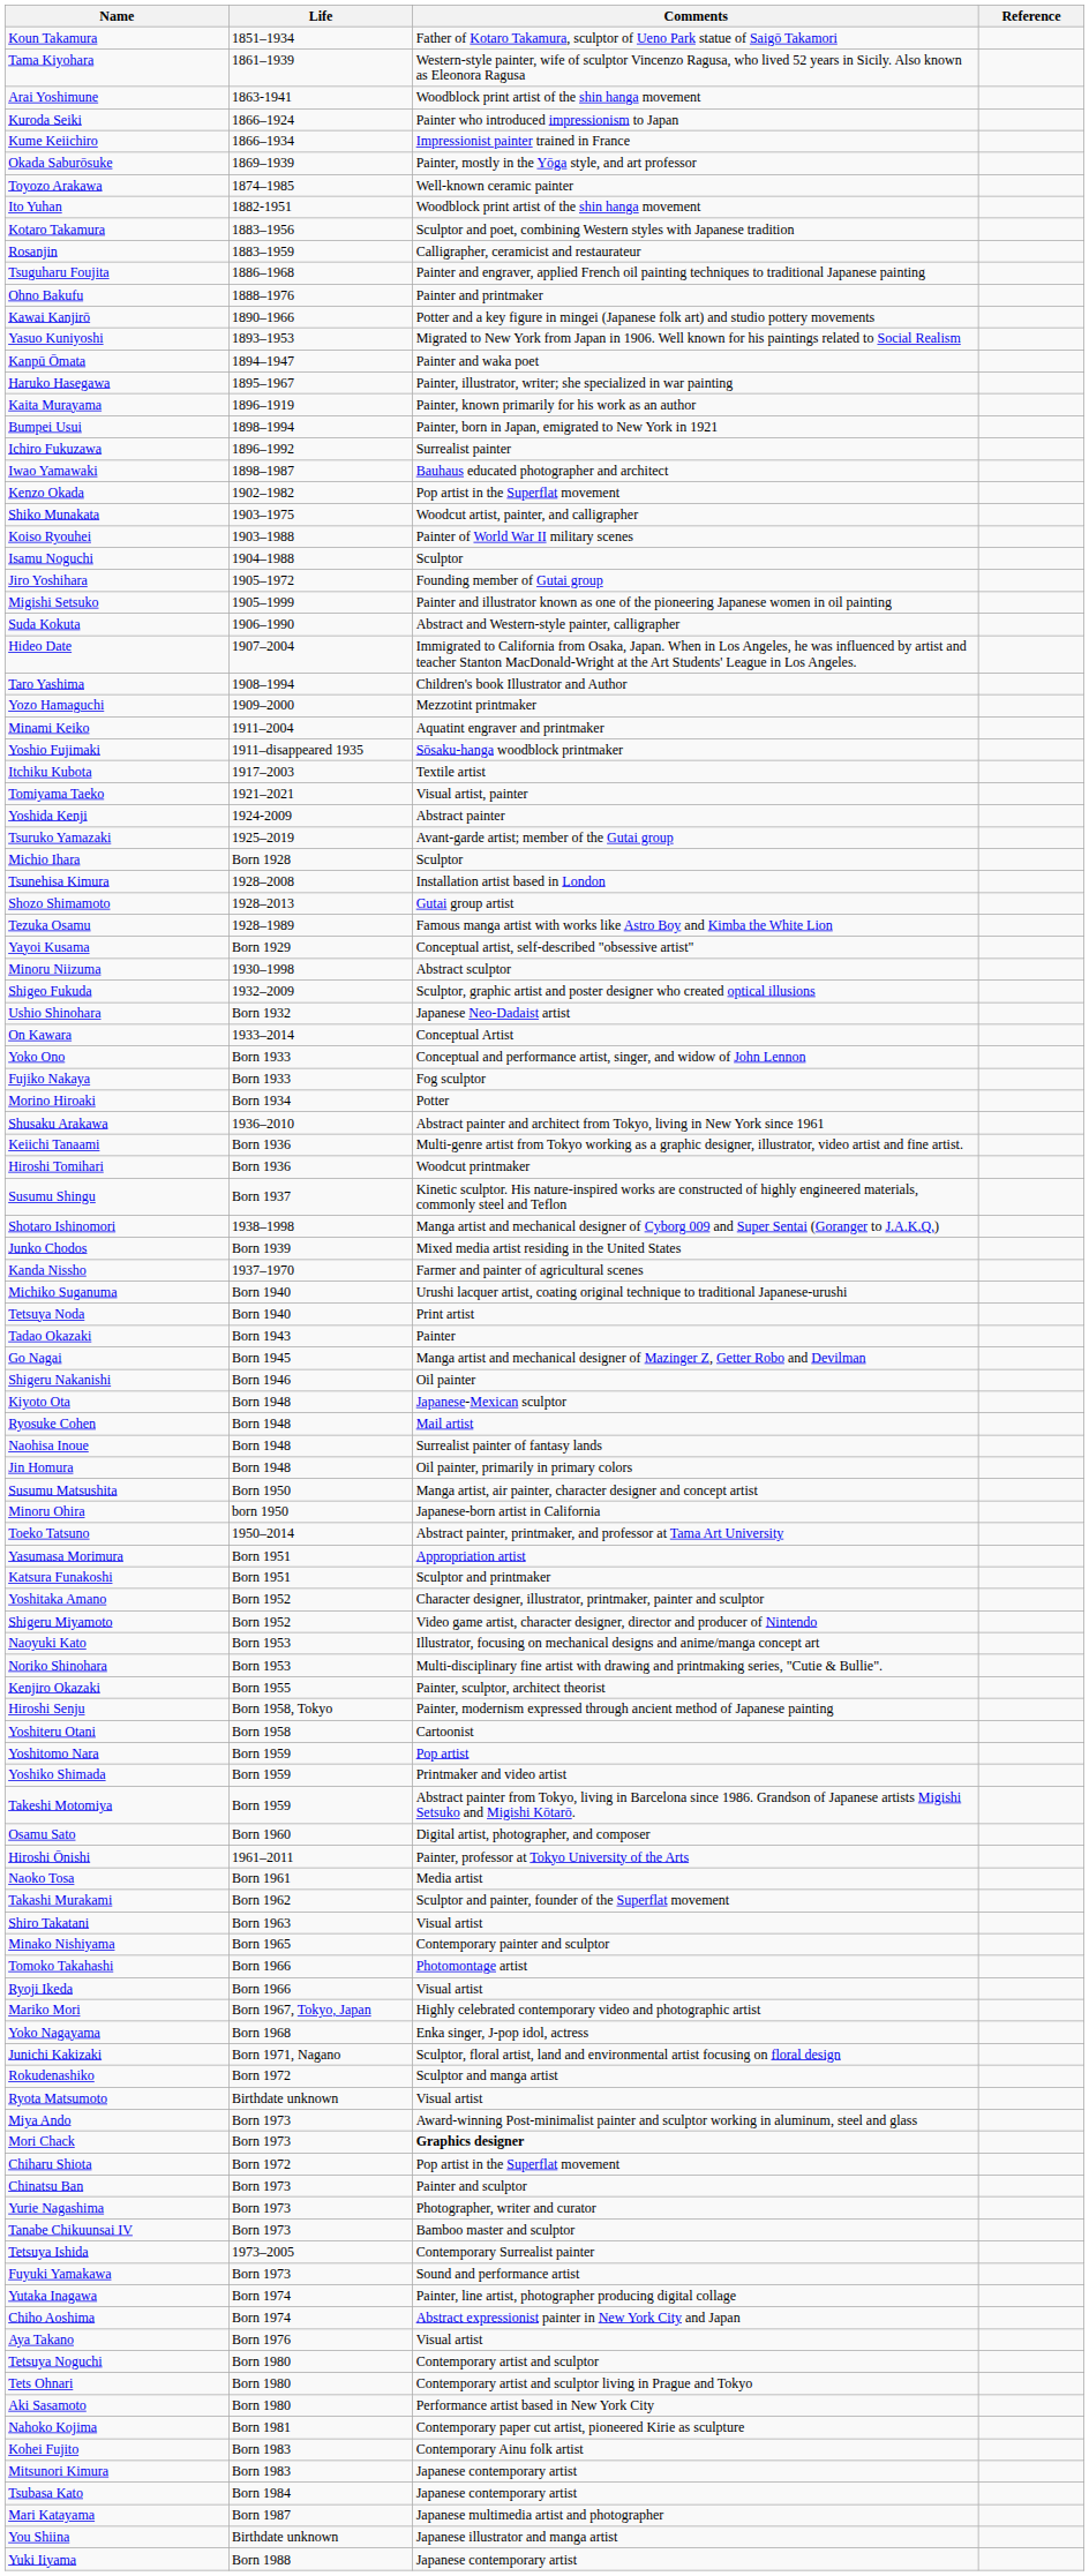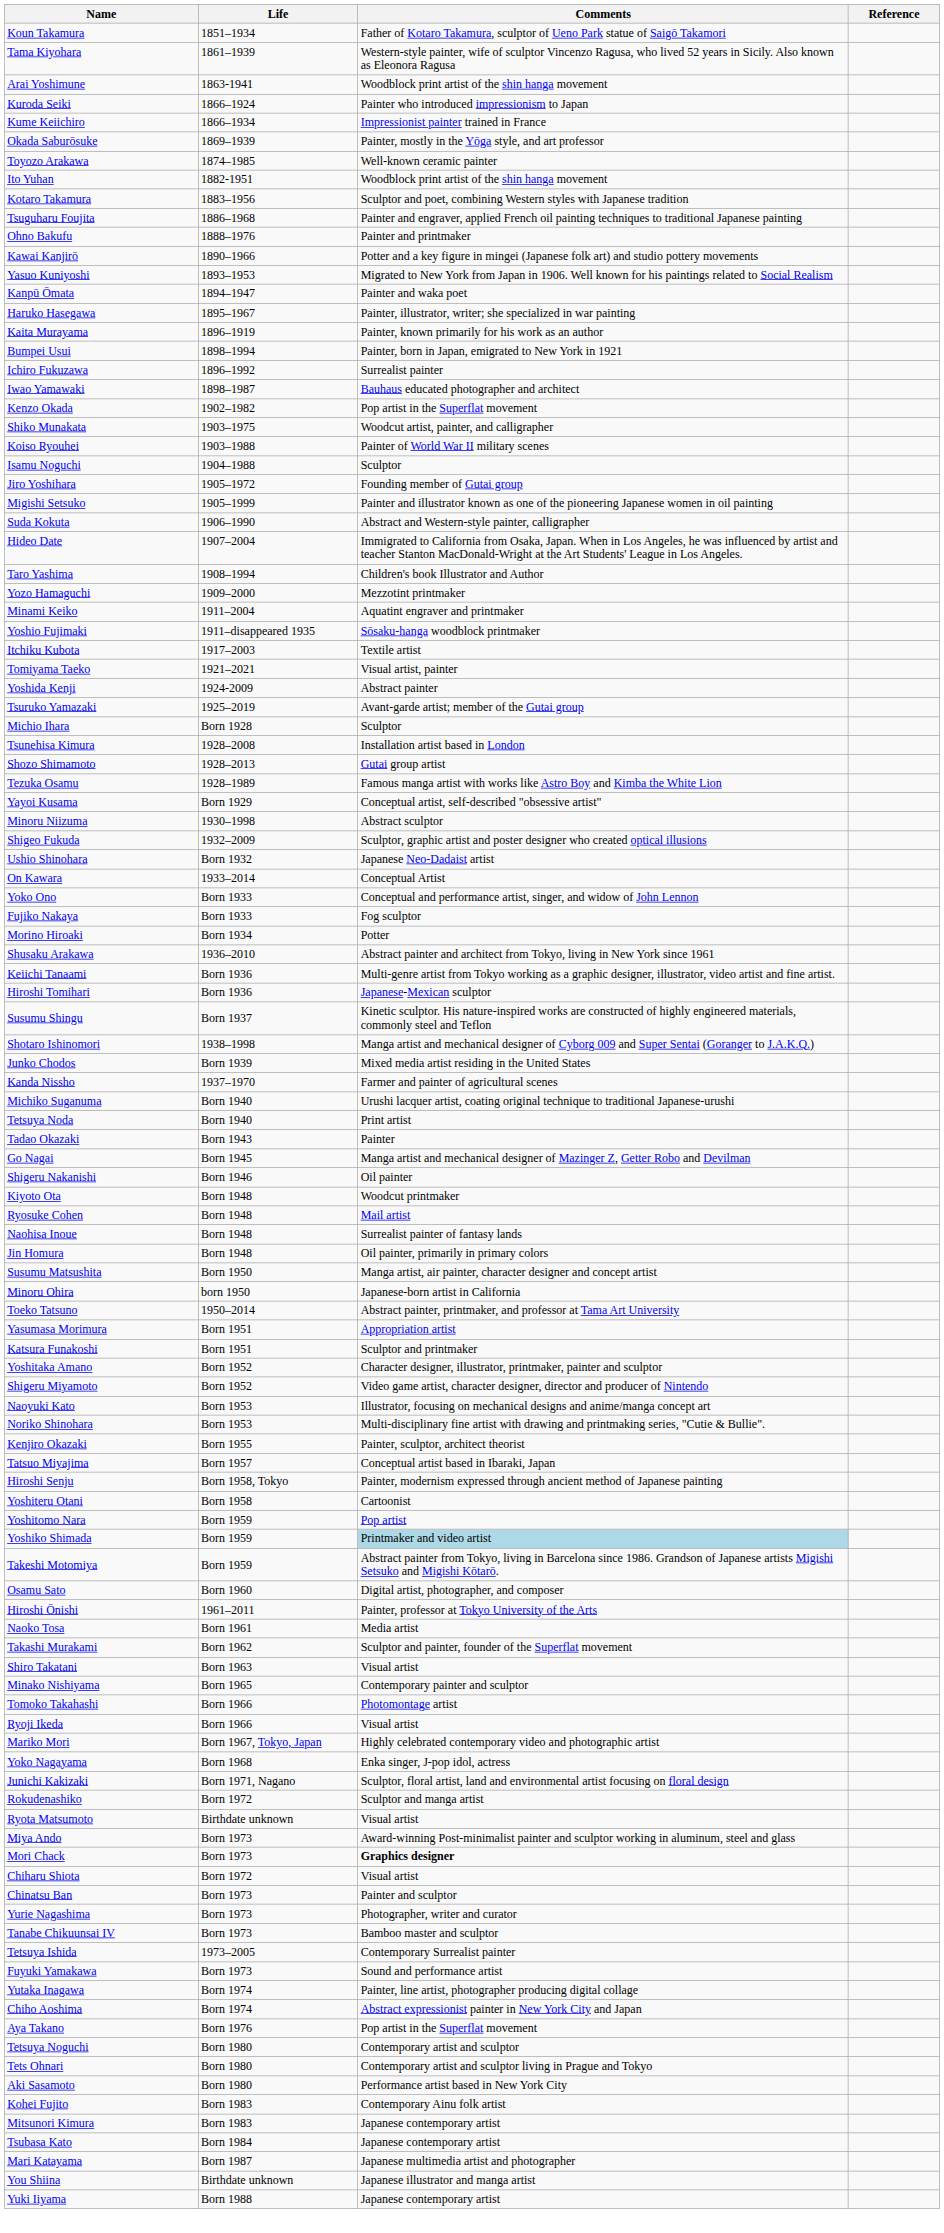- row: Rosanjin | 1883–1959 | Calligrapher, ceramicist and restaurateur
Hiroshi Tomihari | Comments: Woodcut printmaker -> Japanese-Mexican sculptor
Kiyoto Ota | Comments: Japanese-Mexican sculptor -> Woodcut printmaker
+ row: Tatsuo Miyajima | Born 1957 | Conceptual artist based in Ibaraki, Japan
Yoshiko Shimada | Comments: no background -> lightblue background
Chiharu Shiota | Comments: Pop artist in the Superflat movement -> Visual artist
Aya Takano | Comments: Visual artist -> Pop artist in the Superflat movement
- row: Nahoko Kojima | Born 1981 | Contemporary paper cut artist, pioneered Kirie as sculpture
